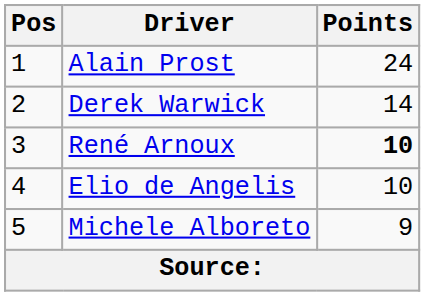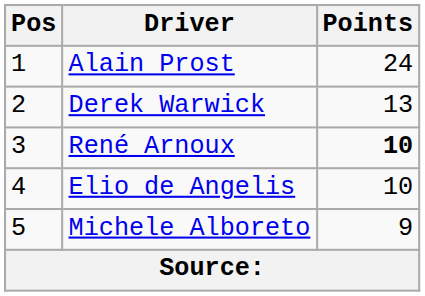Derek Warwick | Points: 14 -> 13
